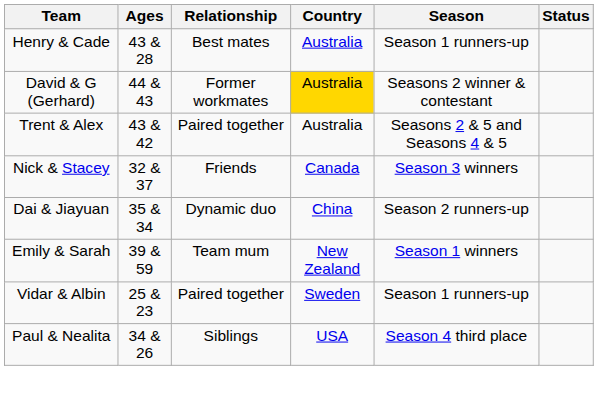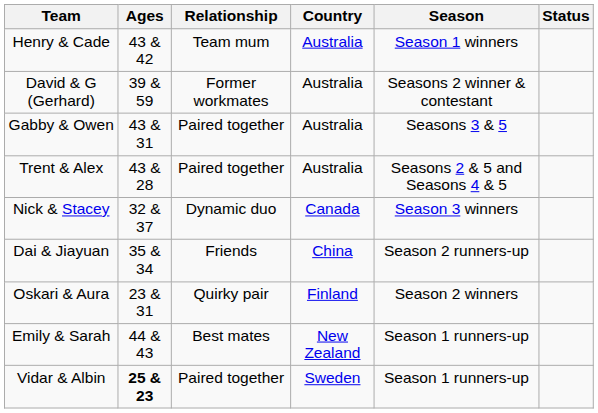Henry & Cade | Ages: 43 & 28 -> 43 & 42
Henry & Cade | Relationship: Best mates -> Team mum
Henry & Cade | Season: Season 1 runners-up -> Season 1 winners
David & G (Gerhard) | Ages: 44 & 43 -> 39 & 59
David & G (Gerhard) | Country: gold background -> no background
+ row: Gabby & Owen | 43 & 31 | Paired together | Australia | Seasons 3 & 5
Trent & Alex | Ages: 43 & 42 -> 43 & 28
Nick & Stacey | Relationship: Friends -> Dynamic duo
Dai & Jiayuan | Relationship: Dynamic duo -> Friends
+ row: Oskari & Aura | 23 & 31 | Quirky pair | Finland | Season 2 winners
Emily & Sarah | Ages: 39 & 59 -> 44 & 43
Emily & Sarah | Relationship: Team mum -> Best mates
Emily & Sarah | Season: Season 1 winners -> Season 1 runners-up
Vidar & Albin | Ages: normal -> bold
- row: Paul & Nealita | 34 & 26 | Siblings | USA | Season 4 third place
